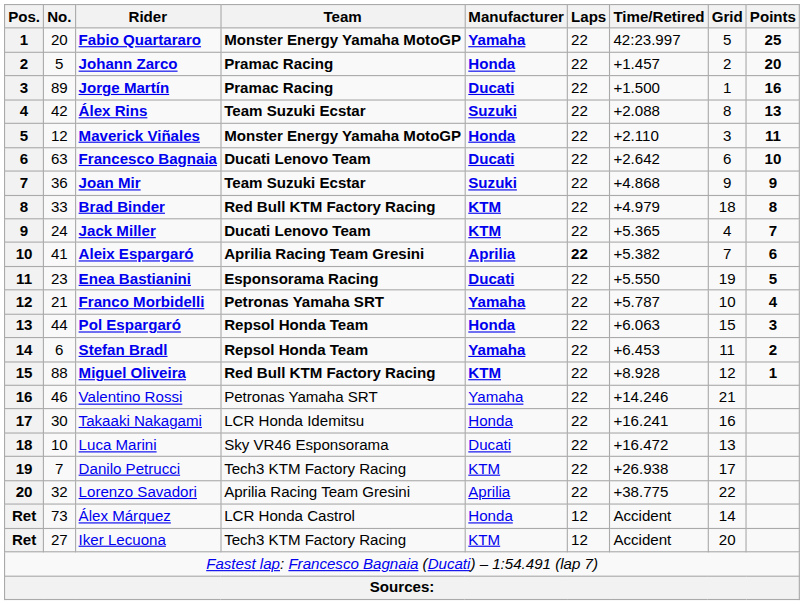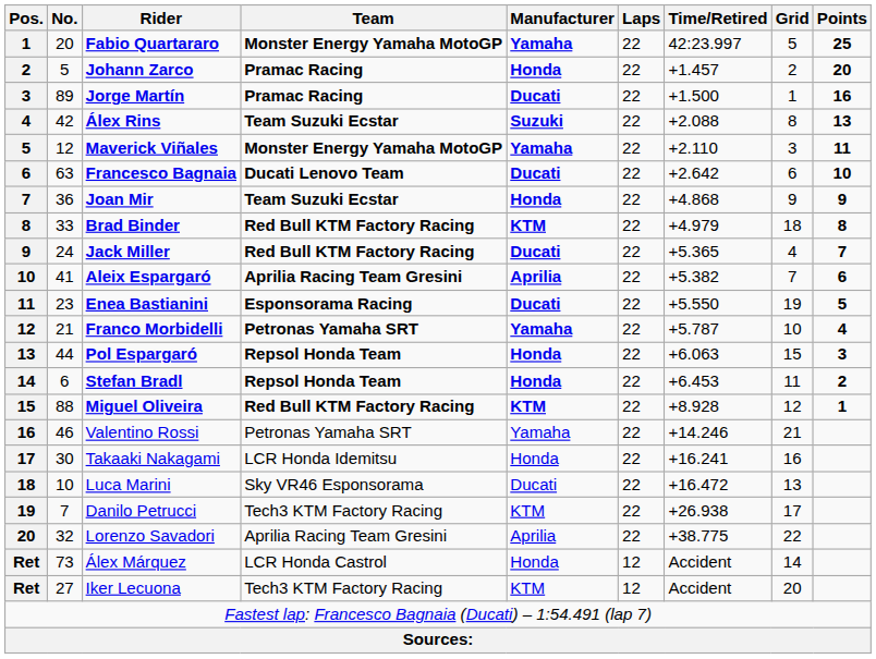Maverick Viñales | Manufacturer: Honda -> Yamaha
Joan Mir | Manufacturer: Suzuki -> Honda
Jack Miller | Team: Ducati Lenovo Team -> Red Bull KTM Factory Racing
Jack Miller | Manufacturer: KTM -> Ducati
Aleix Espargaró | Laps: bold -> normal
Stefan Bradl | Manufacturer: Yamaha -> Honda
